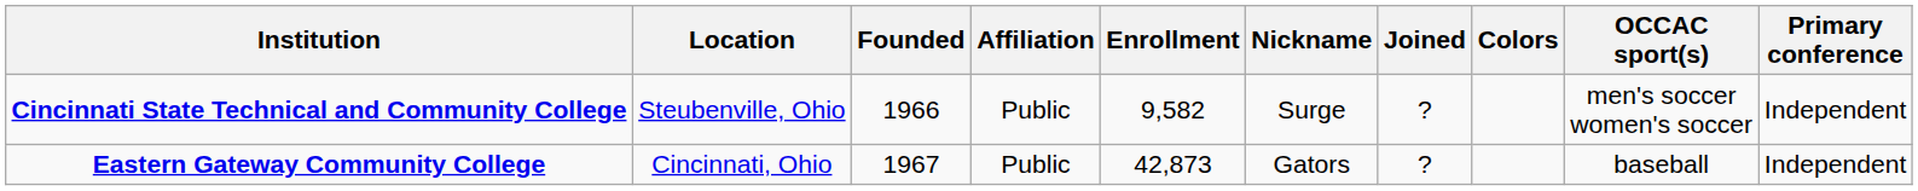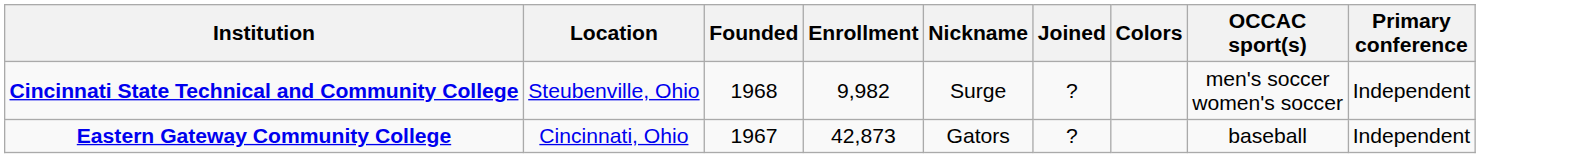- column: Affiliation | Public | Public
Cincinnati State Technical and Community College | Founded: 1966 -> 1968
Cincinnati State Technical and Community College | Enrollment: 9,582 -> 9,982
